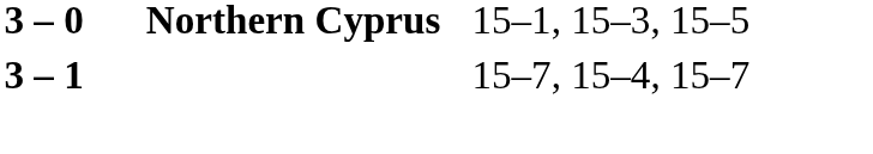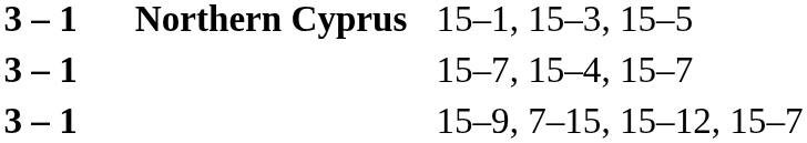15–1, 15–3, 15–5 | column 2: 3 – 0 -> 3 – 1
+ row: 3 – 1 | 15–9, 7–15, 15–12, 15–7
